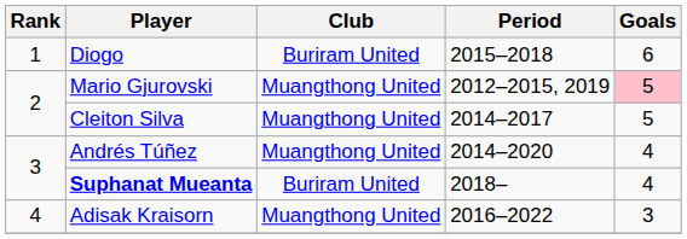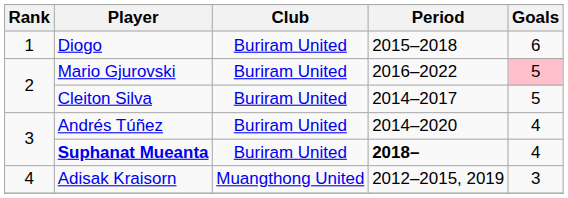Mario Gjurovski | Club: Muangthong United -> Buriram United
Mario Gjurovski | Period: 2012–2015, 2019 -> 2016–2022
Cleiton Silva | Club: Muangthong United -> Buriram United
Andrés Túñez | Club: Muangthong United -> Buriram United
Suphanat Mueanta | Period: normal -> bold
Adisak Kraisorn | Period: 2016–2022 -> 2012–2015, 2019
